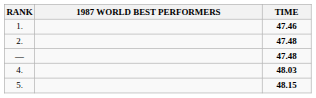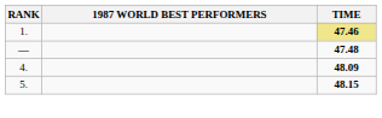1. | TIME: no background -> khaki background
- row: 2. | 47.48
4. | TIME: 48.03 -> 48.09
